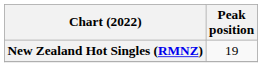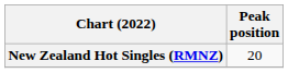New Zealand Hot Singles (RMNZ) | Peak position: 19 -> 20
